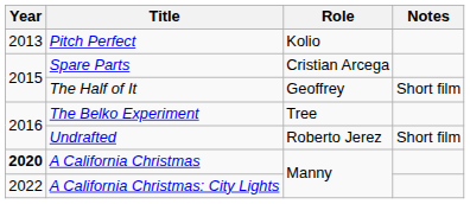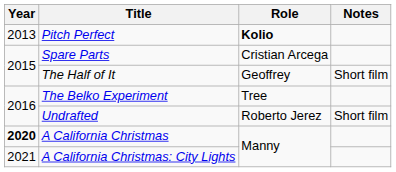Pitch Perfect | Role: normal -> bold
A California Christmas: City Lights | Year: 2022 -> 2021
